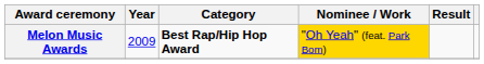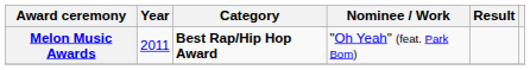Melon Music Awards | Year: 2009 -> 2011
Melon Music Awards | Nominee / Work: gold background -> no background
